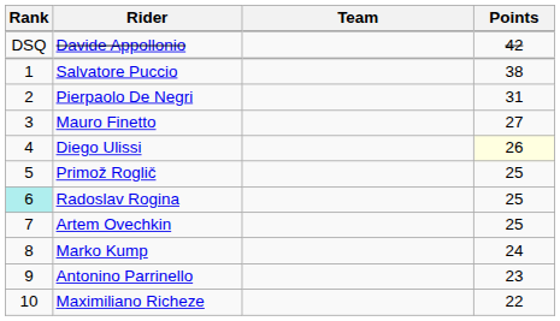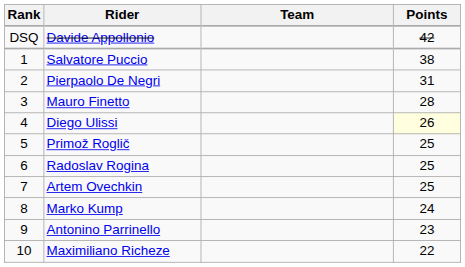Mauro Finetto | Points: 27 -> 28
Radoslav Rogina | Rank: paleturquoise background -> no background
